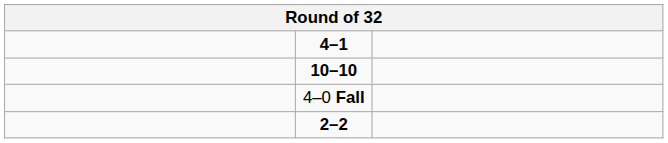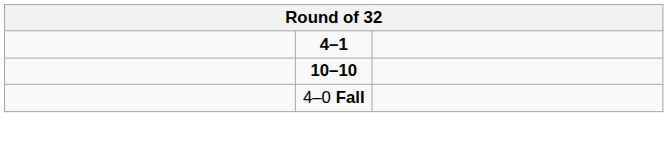- row: 2–2
